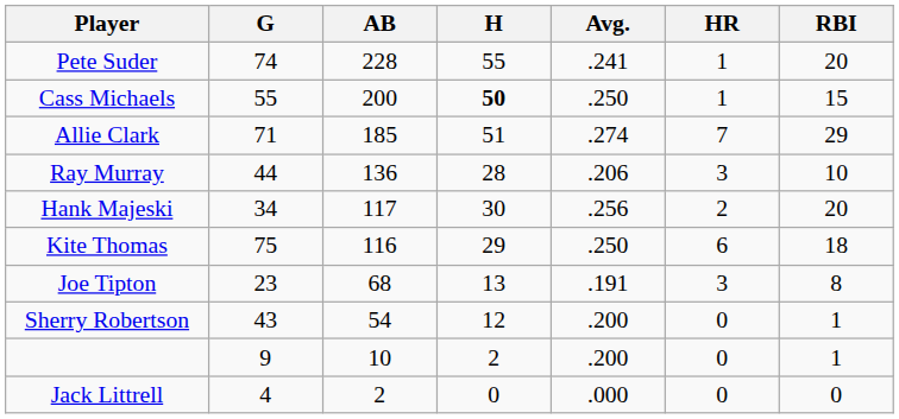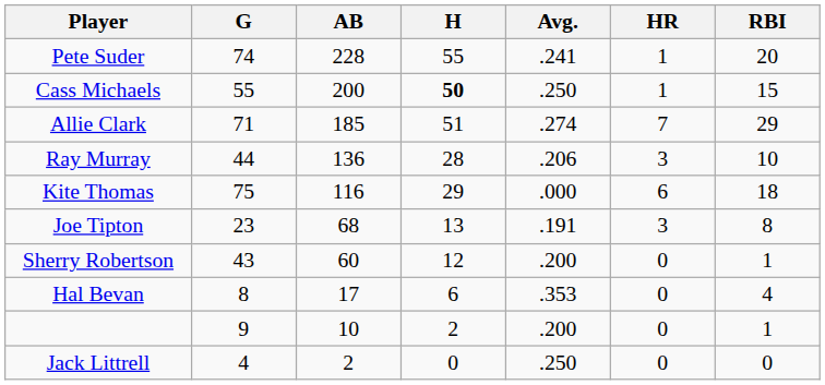- row: Hank Majeski | 34 | 117 | 30 | .256 | 2 | 20
Kite Thomas | Avg.: .250 -> .000
Sherry Robertson | AB: 54 -> 60
+ row: Hal Bevan | 8 | 17 | 6 | .353 | 0 | 4
Jack Littrell | Avg.: .000 -> .250
